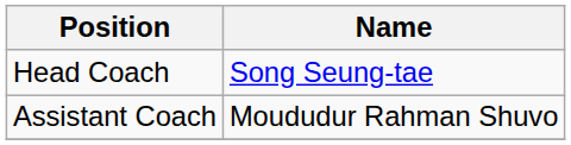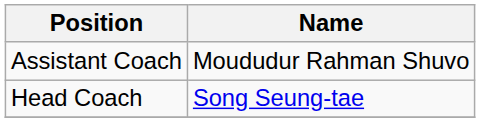rows swapped: Head Coach <-> Assistant Coach
